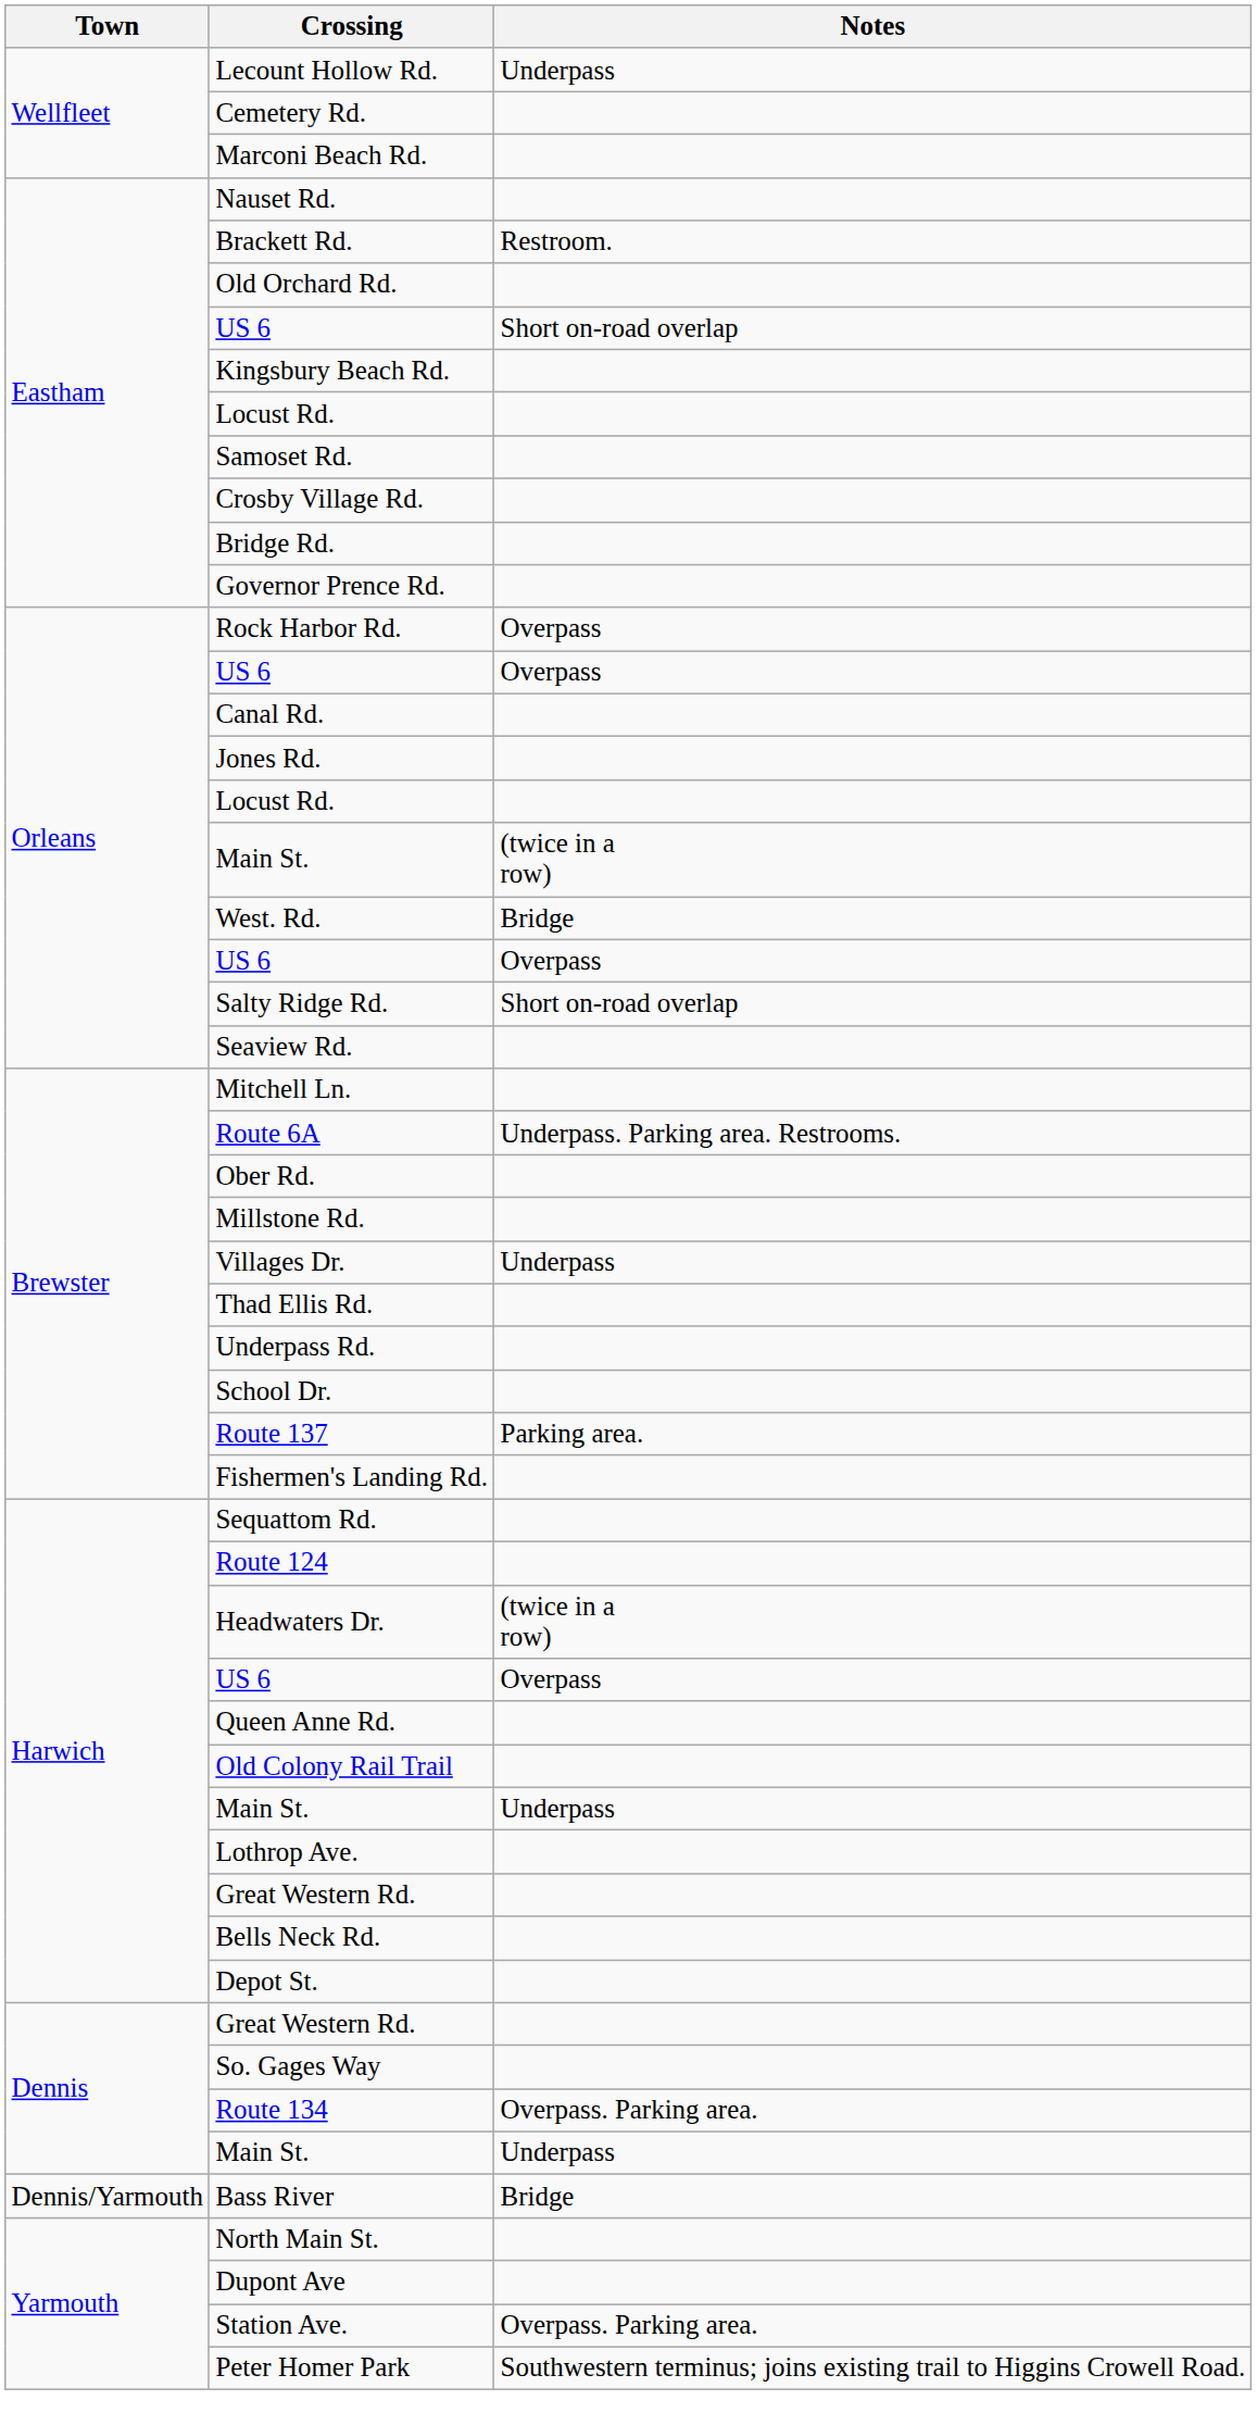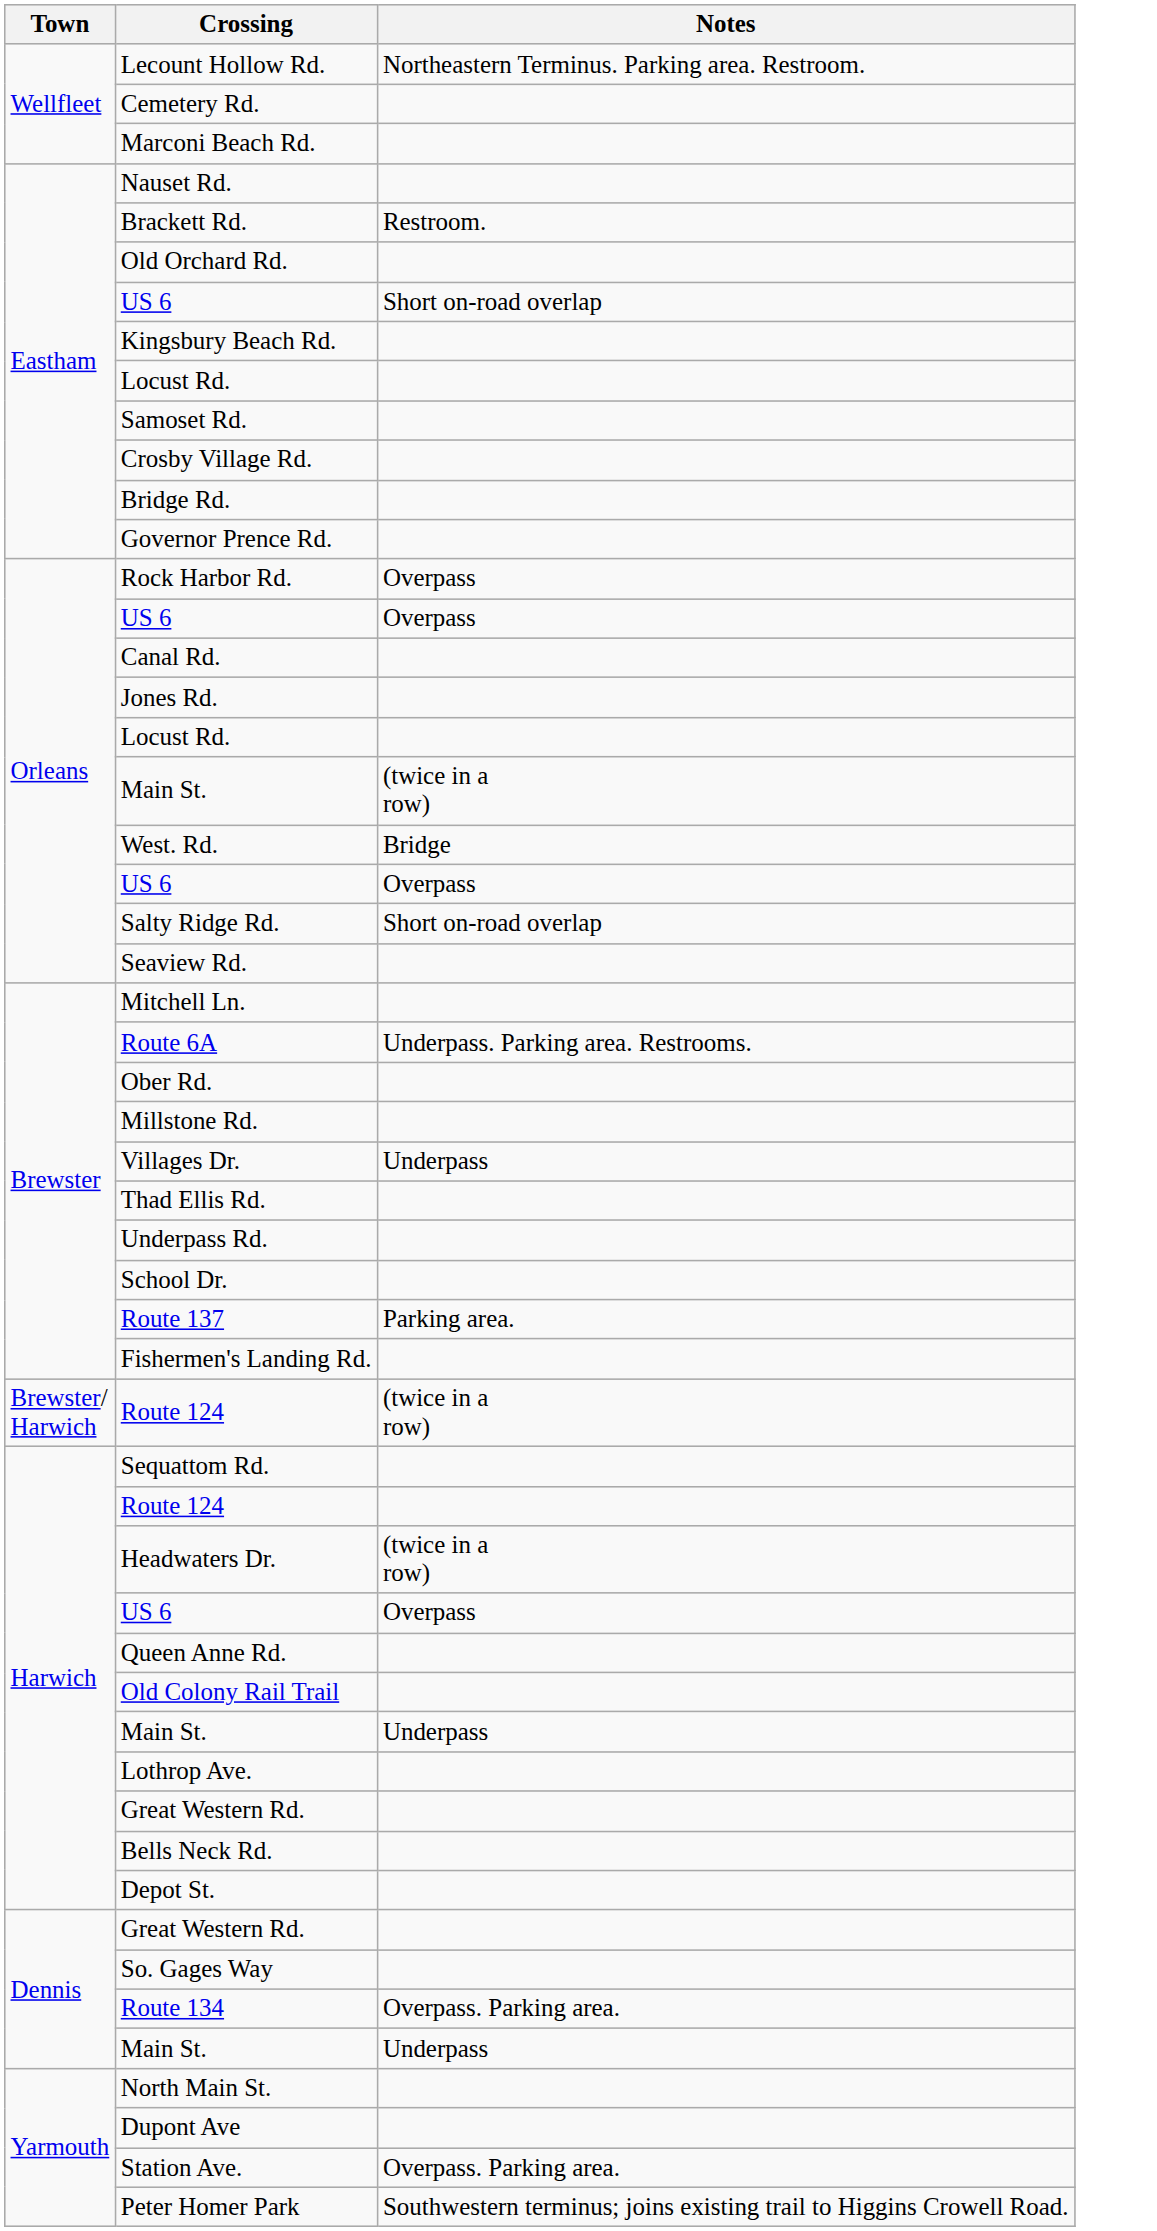Lecount Hollow Rd. | Notes: Underpass -> Northeastern Terminus. Parking area. Restroom.
+ row: Brewster/ Harwich | Route 124 | (twice in a row)
- row: Dennis/Yarmouth | Bass River | Bridge
